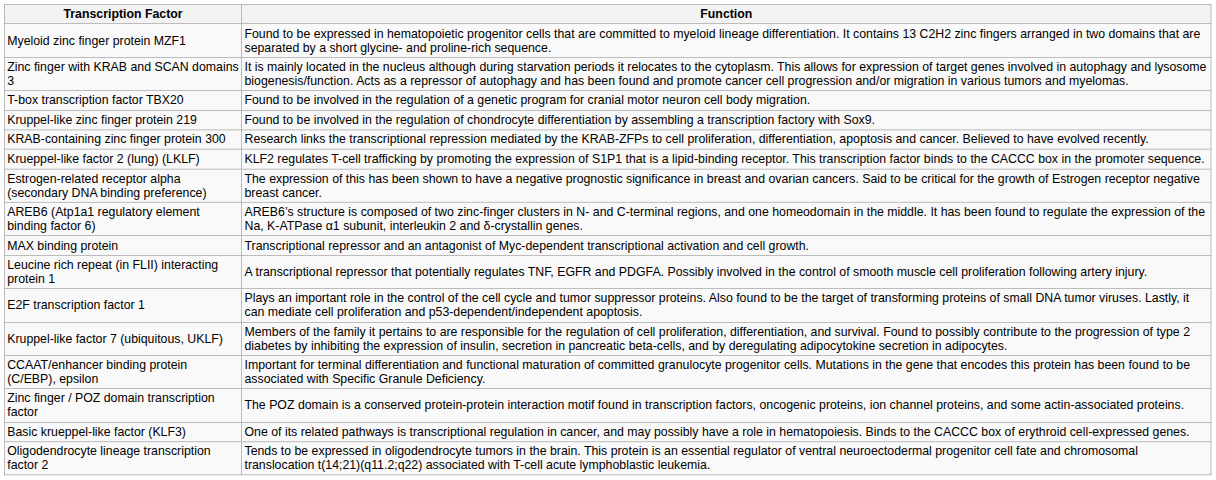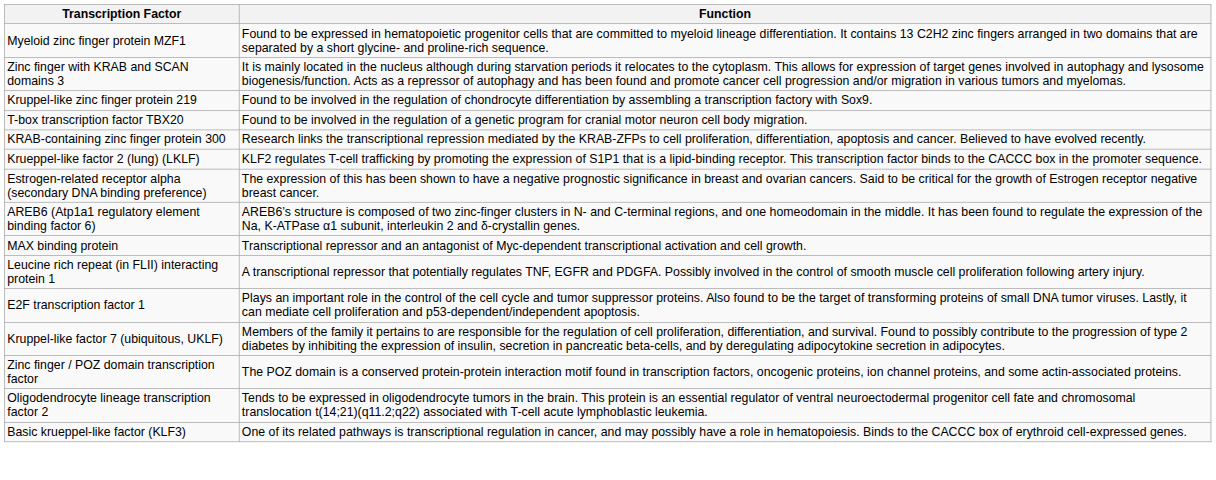rows swapped: T-box transcription factor TBX20 <-> Kruppel-like zinc finger protein 219
- row: CCAAT/enhancer binding protein (C/EBP), epsilon | Important for terminal differentiation and functional maturation of committed granulocyte progenitor cells. Mutations in the gene that encodes this protein has been found to be associated with Specific Granule Deficiency.
rows swapped: Oligodendrocyte lineage transcription factor 2 <-> Basic krueppel-like factor (KLF3)
